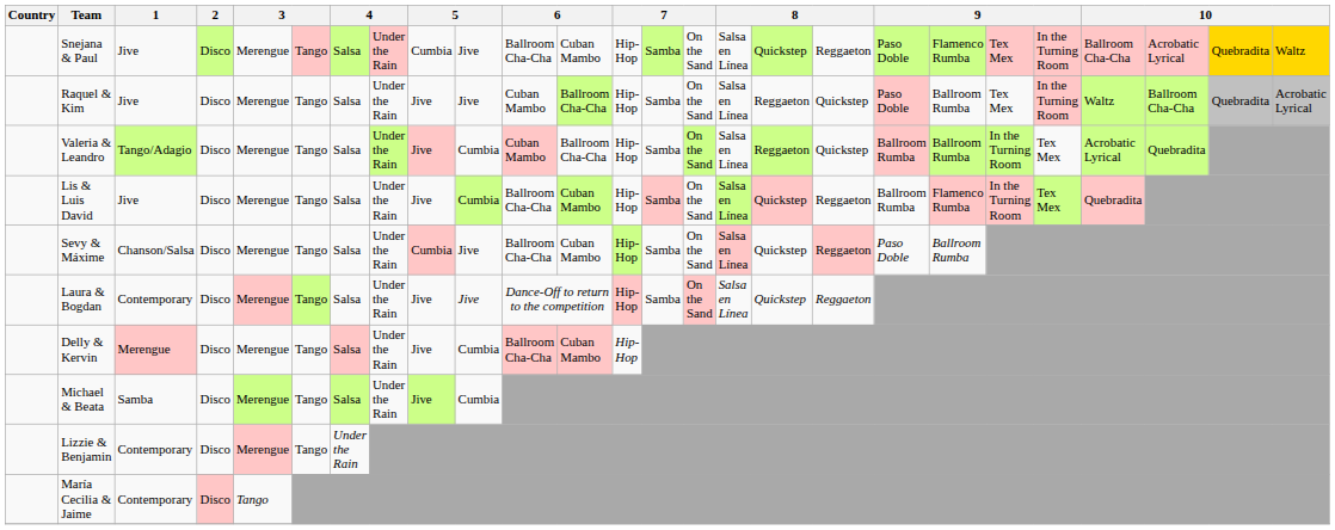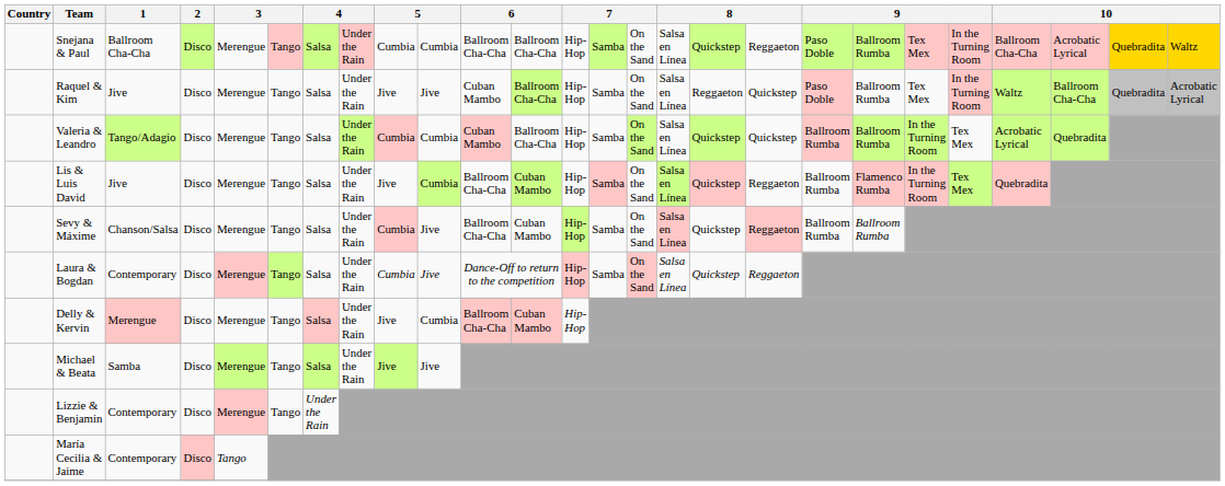Snejana & Paul | 1: Jive -> Ballroom Cha-Cha
Snejana & Paul | column 10: Jive -> Cumbia
Snejana & Paul | column 12: Cuban Mambo -> Ballroom Cha-Cha
Snejana & Paul | column 20: Flamenco Rumba -> Ballroom Rumba
Valeria & Leandro | column 9: Jive -> Cumbia
Valeria & Leandro | column 17: Reggaeton -> Quickstep
Sevy & Máxime | column 19: Paso Doble -> Ballroom Rumba
Laura & Bogdan | column 9: Jive -> Cumbia
Michael & Beata | column 10: Cumbia -> Jive
